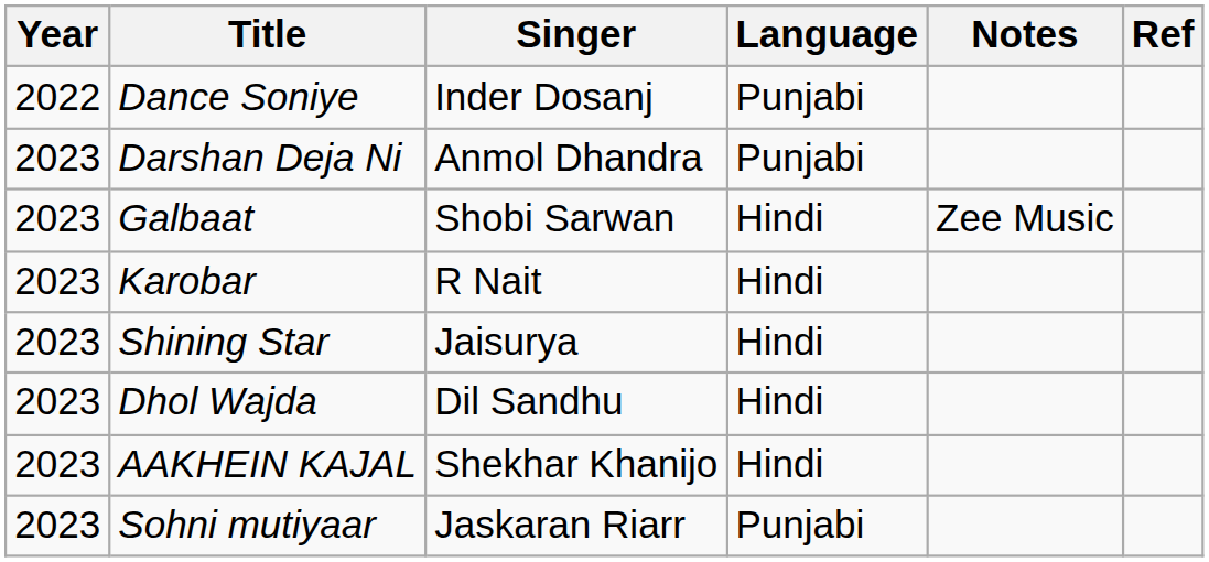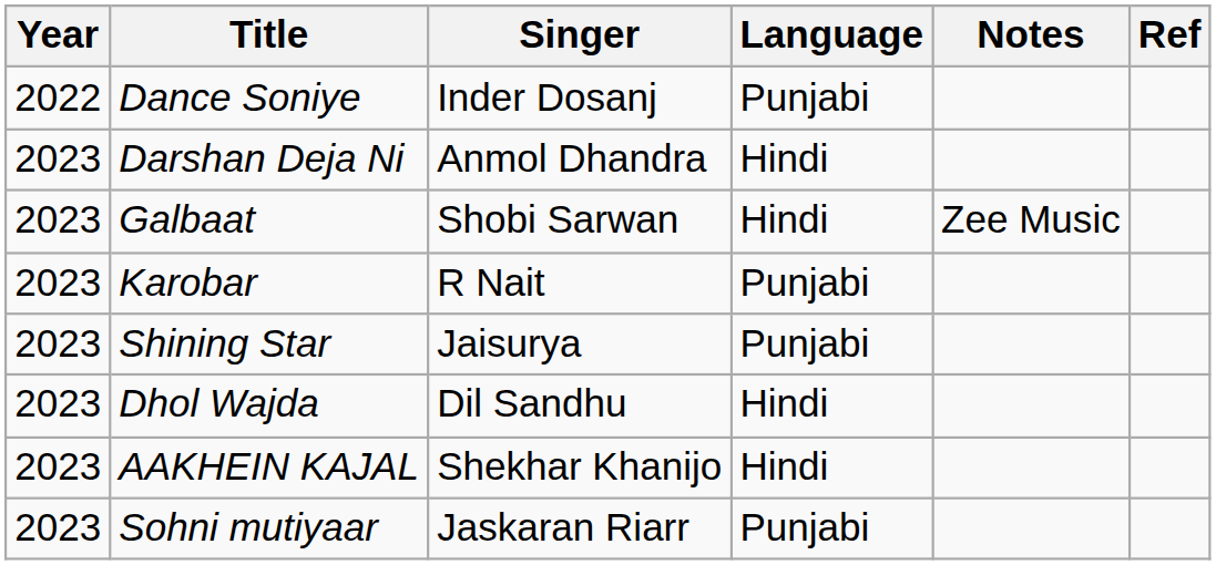Darshan Deja Ni | Language: Punjabi -> Hindi
Karobar | Language: Hindi -> Punjabi
Shining Star | Language: Hindi -> Punjabi
